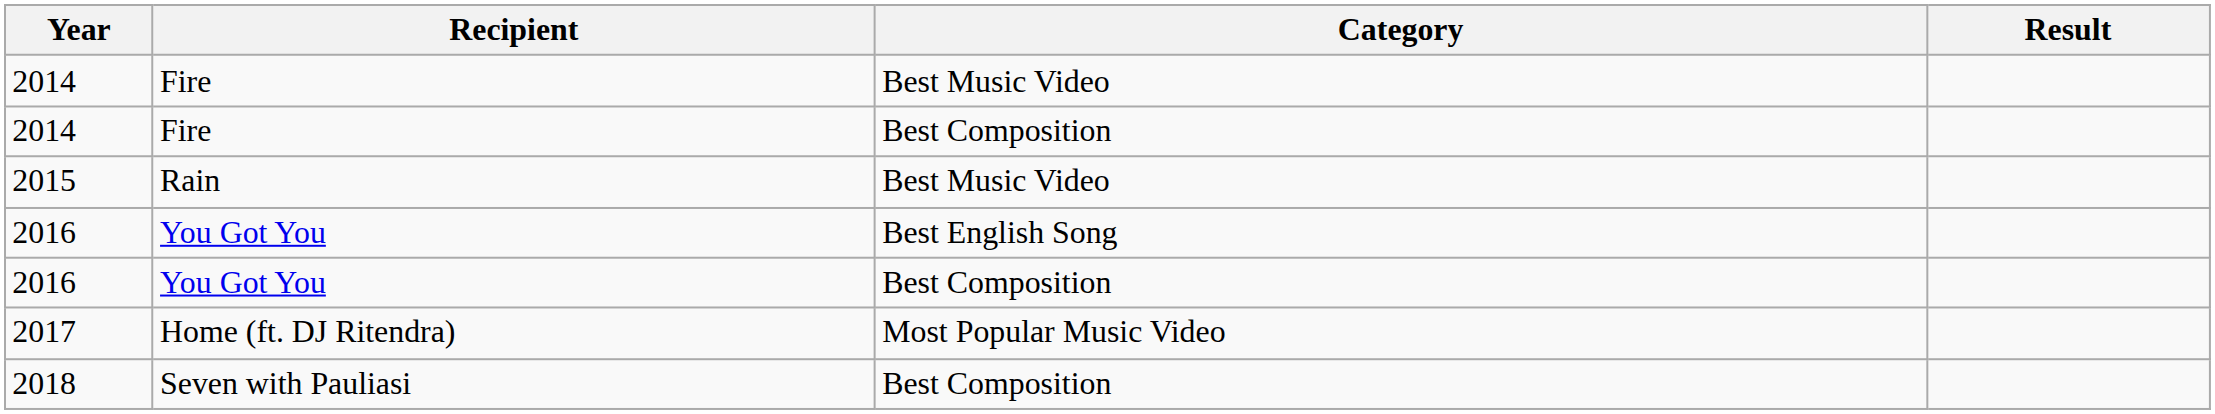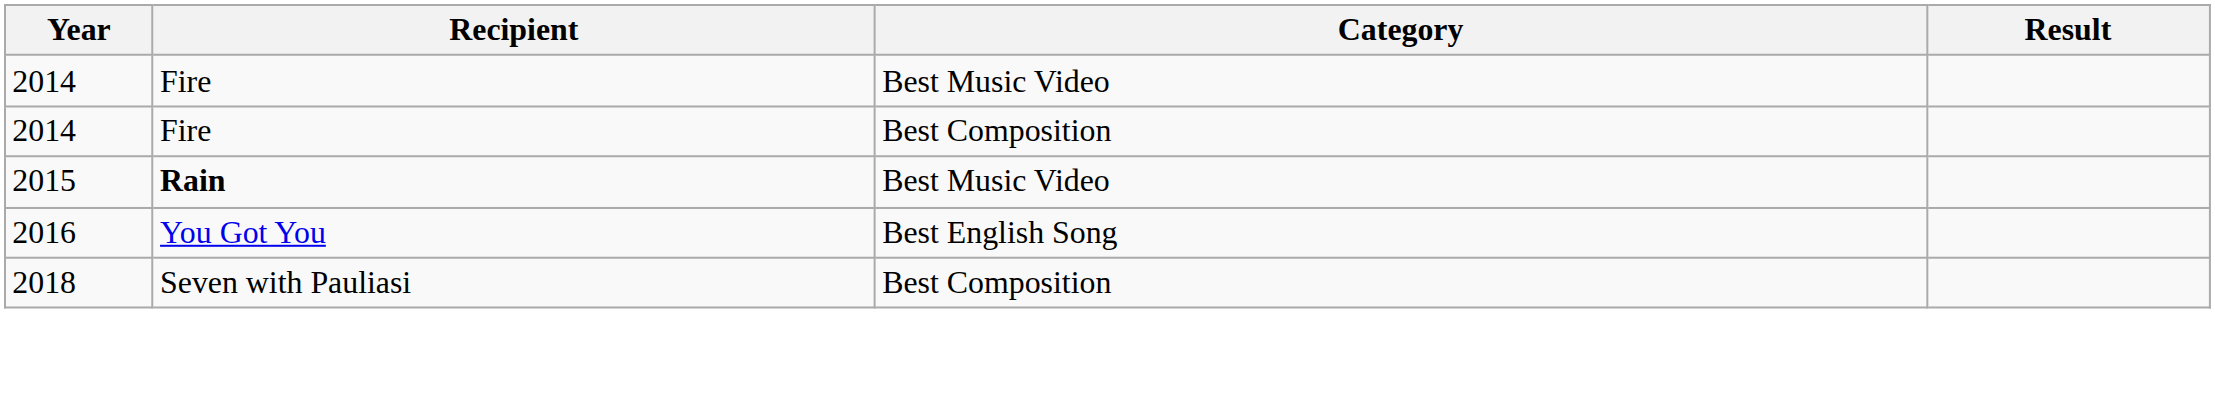2015 | Recipient: normal -> bold
- row: 2016 | You Got You | Best Composition
- row: 2017 | Home (ft. DJ Ritendra) | Most Popular Music Video
